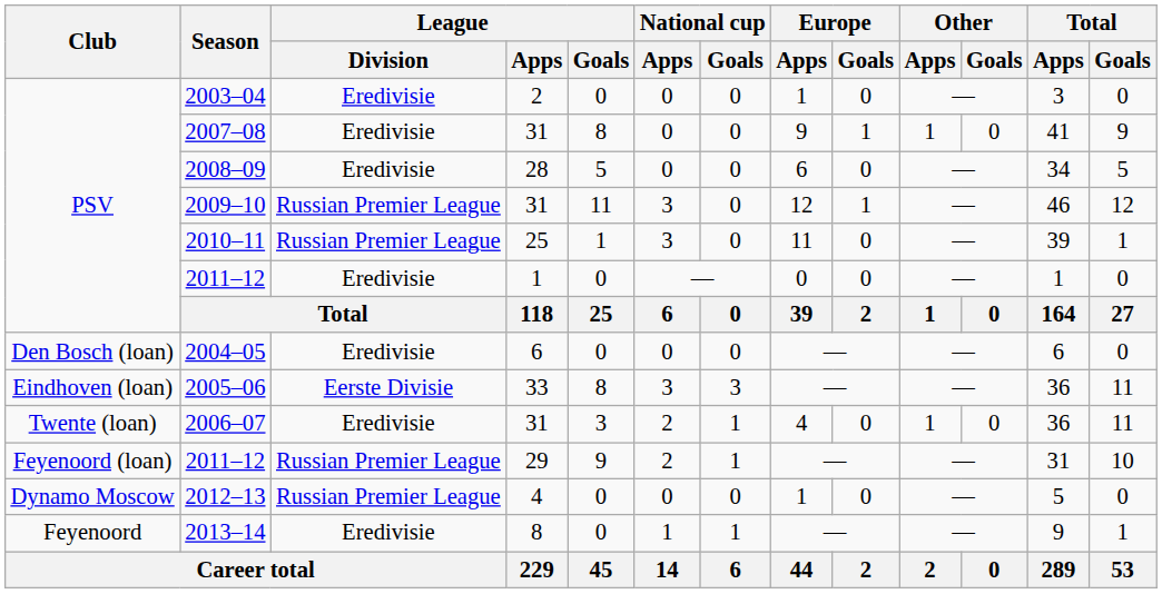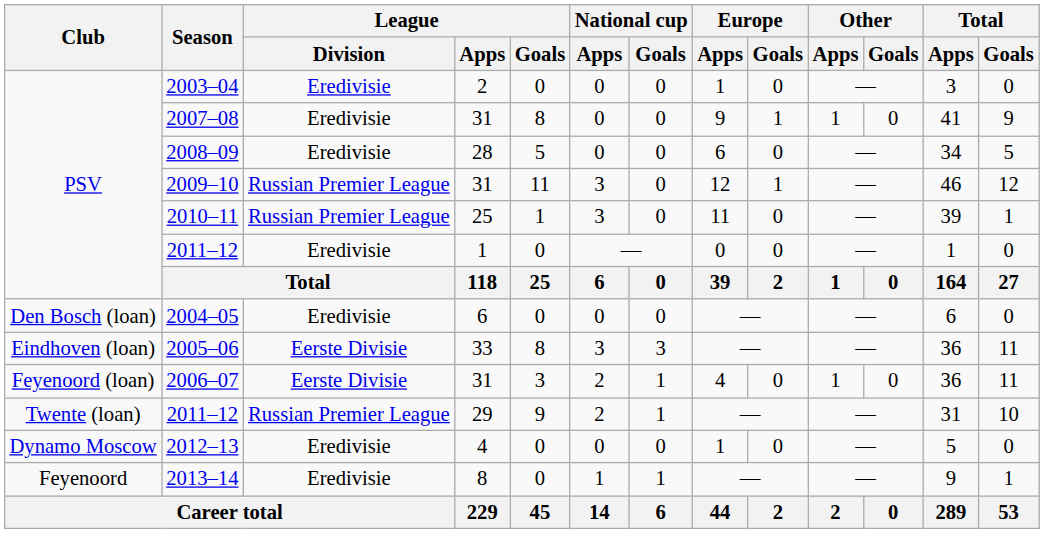2006–07 | Club: Twente (loan) -> Feyenoord (loan)
2006–07 | League / Division: Eredivisie -> Eerste Divisie
2011–12 / 29 | Club: Feyenoord (loan) -> Twente (loan)
2012–13 | League / Division: Russian Premier League -> Eredivisie
